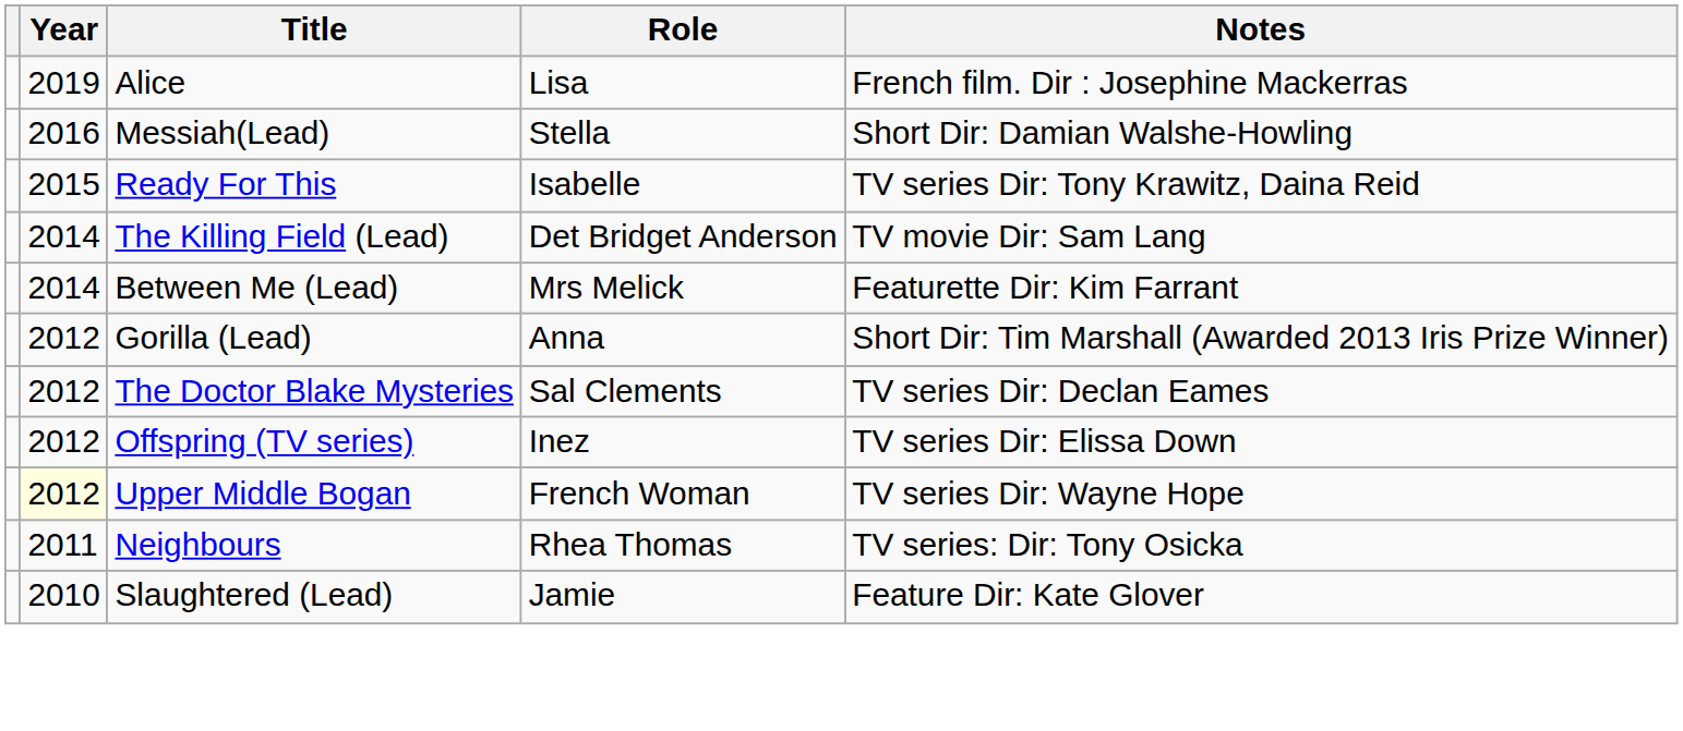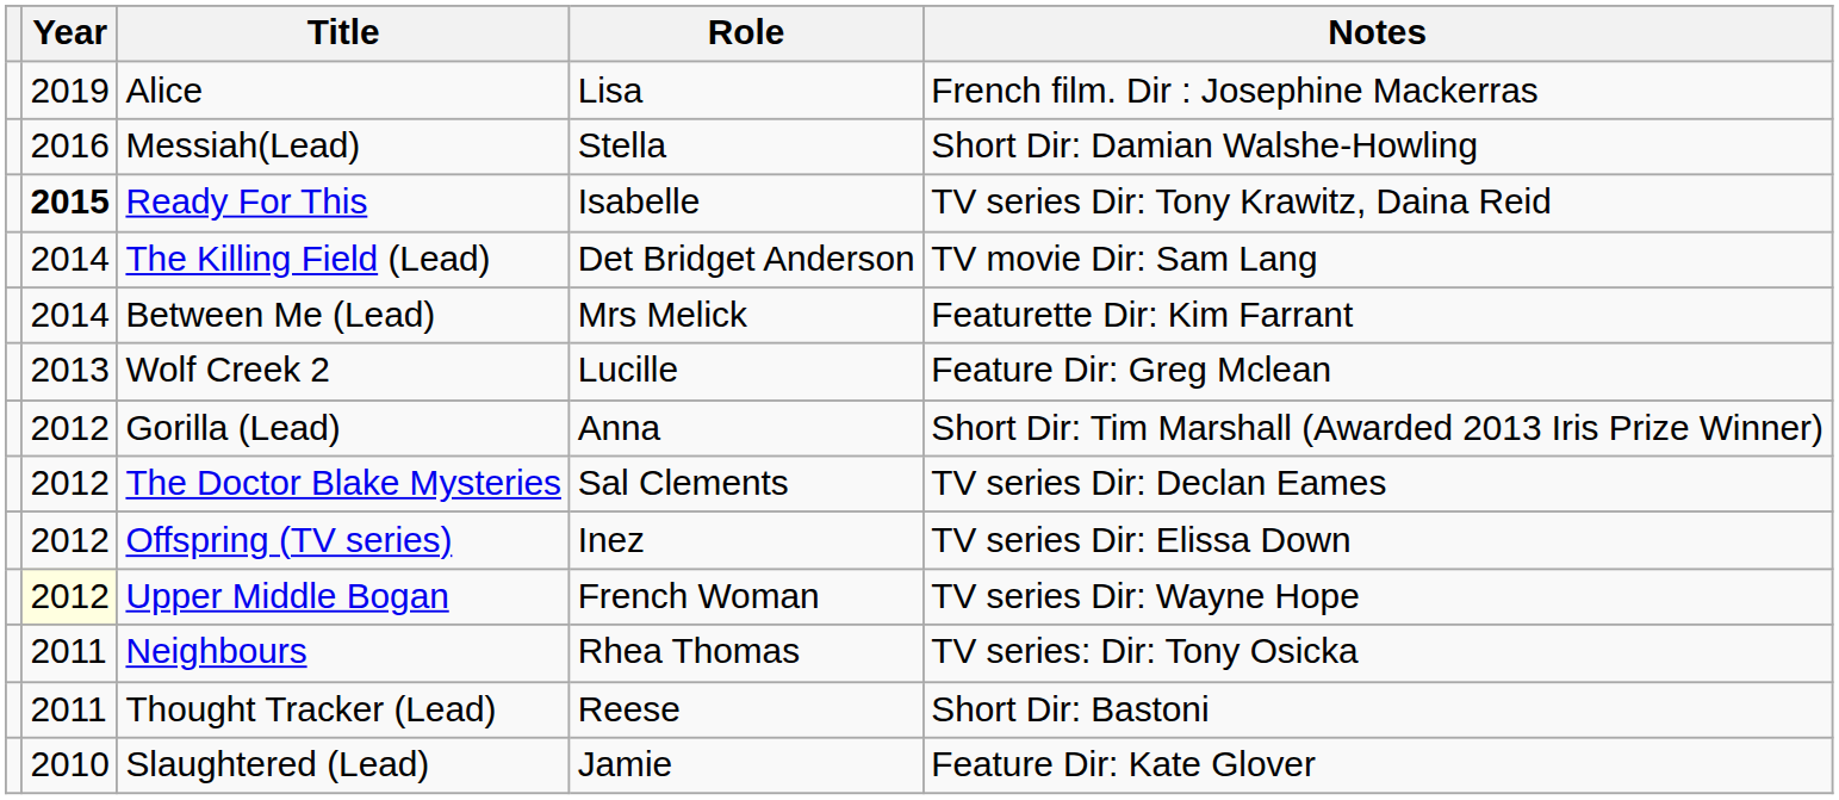Ready For This | Year: normal -> bold
+ row: 2013 | Wolf Creek 2 | Lucille | Feature Dir: Greg Mclean
+ row: 2011 | Thought Tracker (Lead) | Reese | Short Dir: Bastoni
